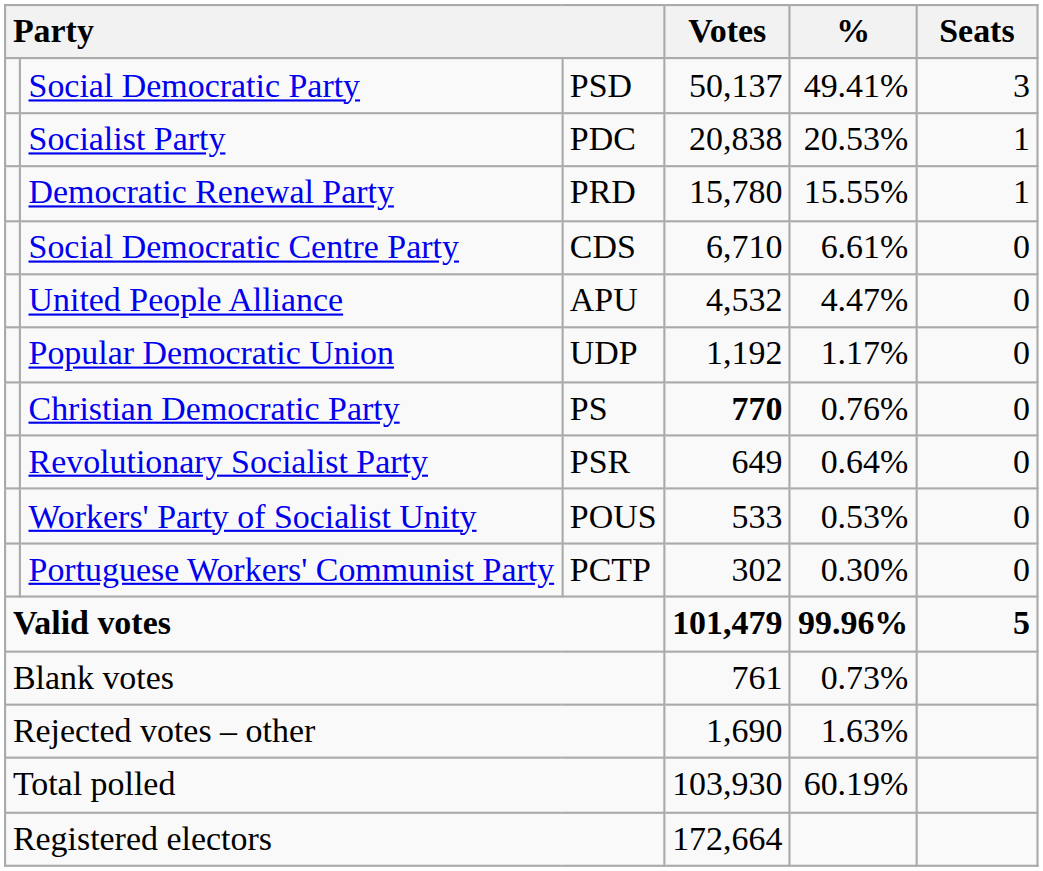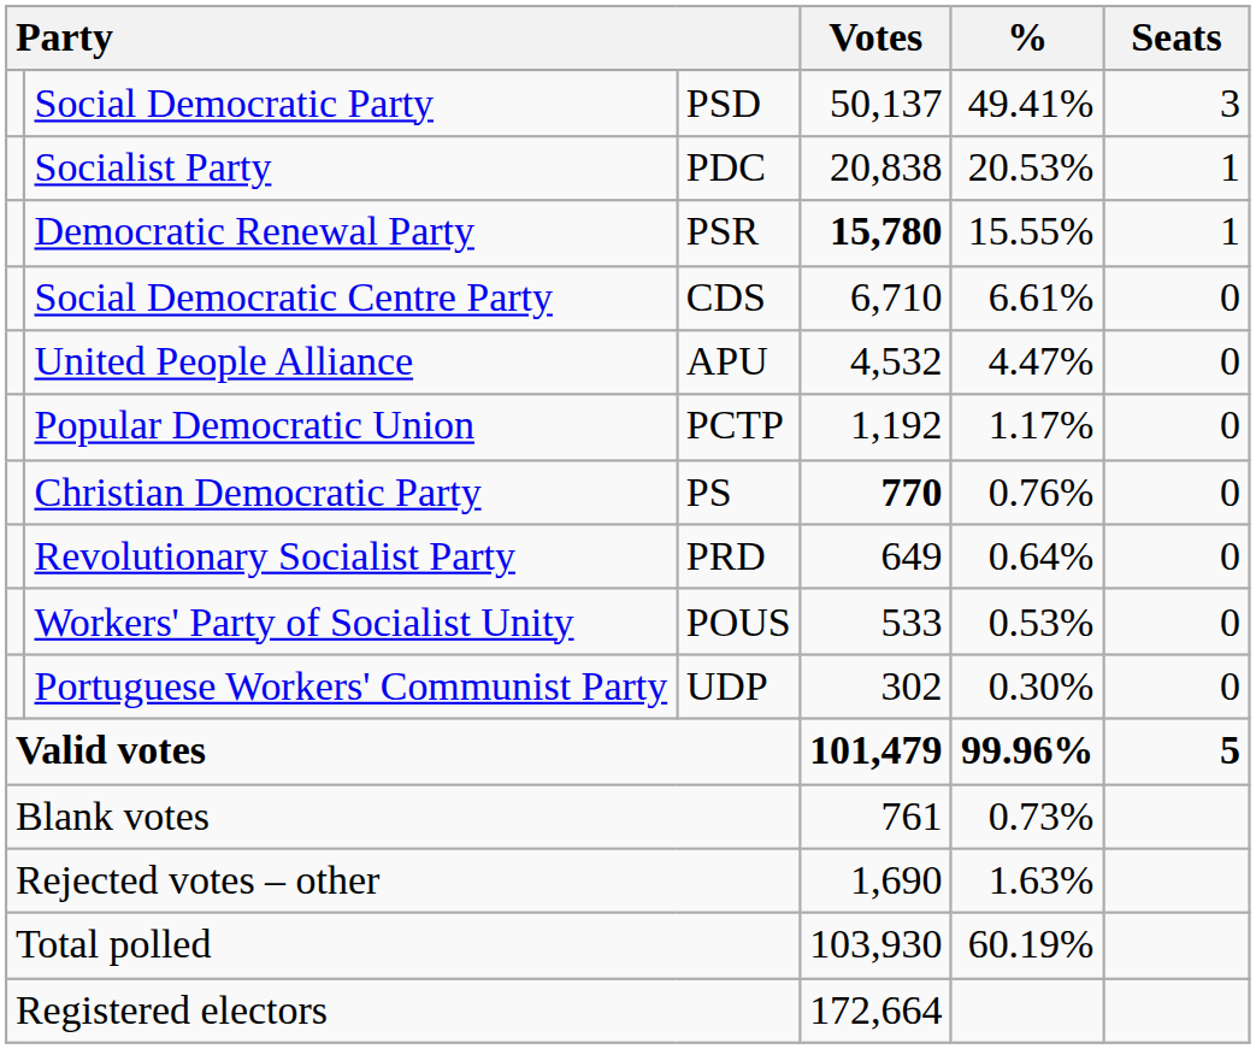Democratic Renewal Party | column 3: PRD -> PSR
Democratic Renewal Party | Votes: normal -> bold
Popular Democratic Union | column 3: UDP -> PCTP
Revolutionary Socialist Party | column 3: PSR -> PRD
Portuguese Workers' Communist Party | column 3: PCTP -> UDP
